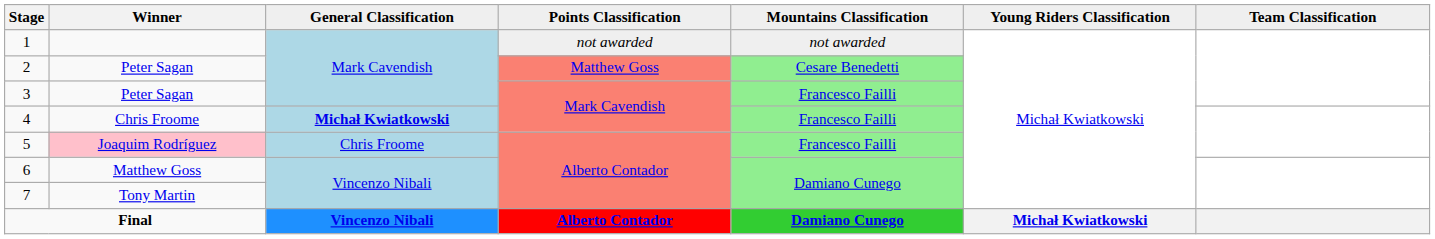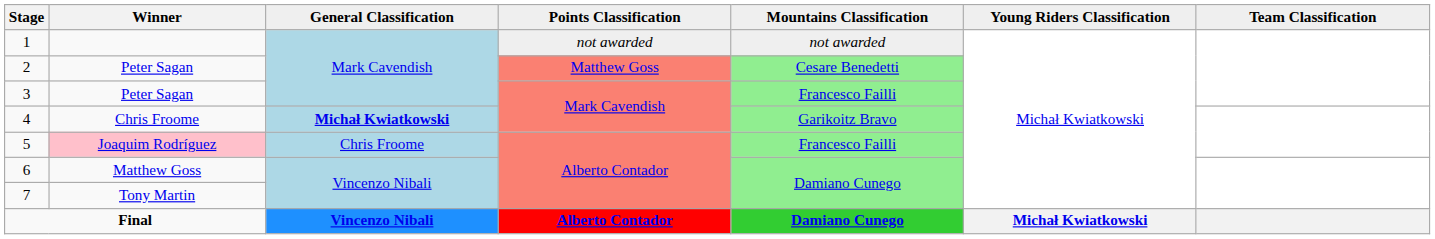4 | Mountains Classification: Francesco Failli -> Garikoitz Bravo
